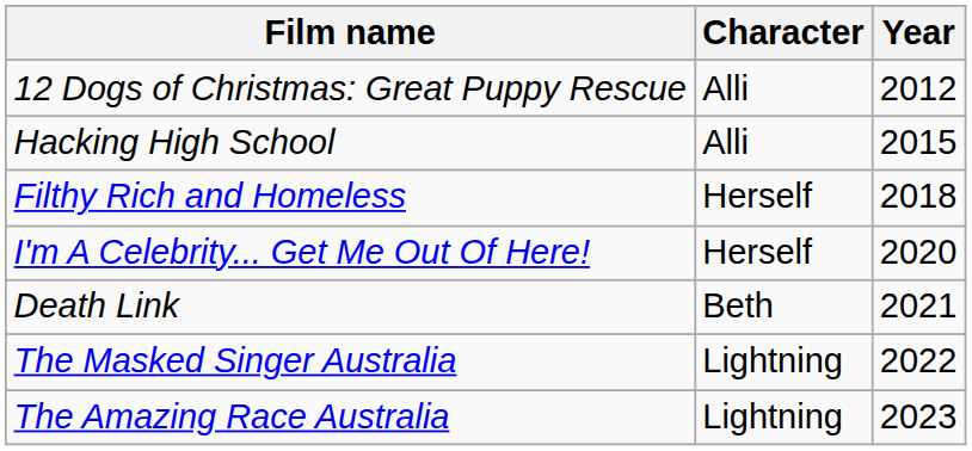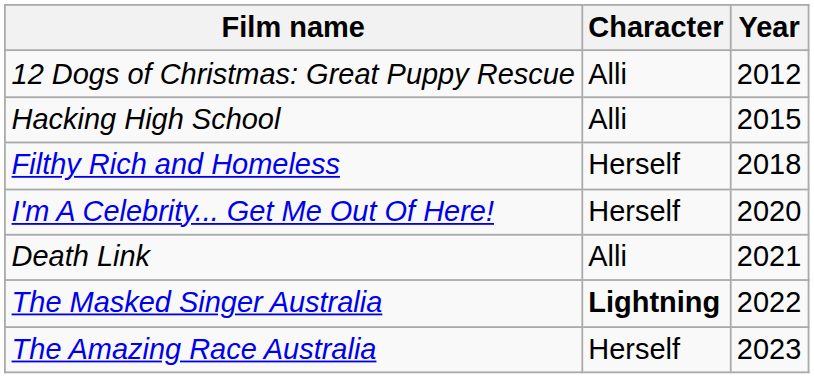Death Link | Character: Beth -> Alli
The Masked Singer Australia | Character: normal -> bold
The Amazing Race Australia | Character: Lightning -> Herself
